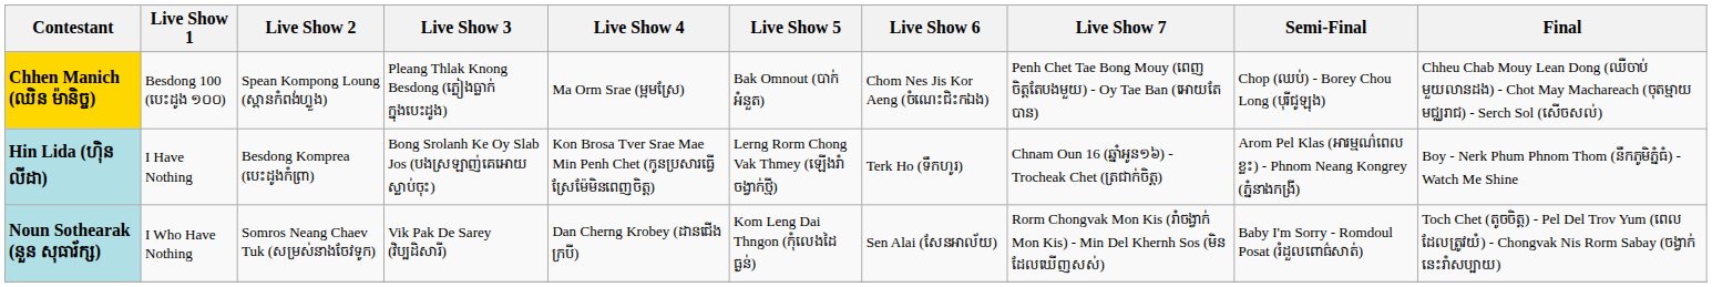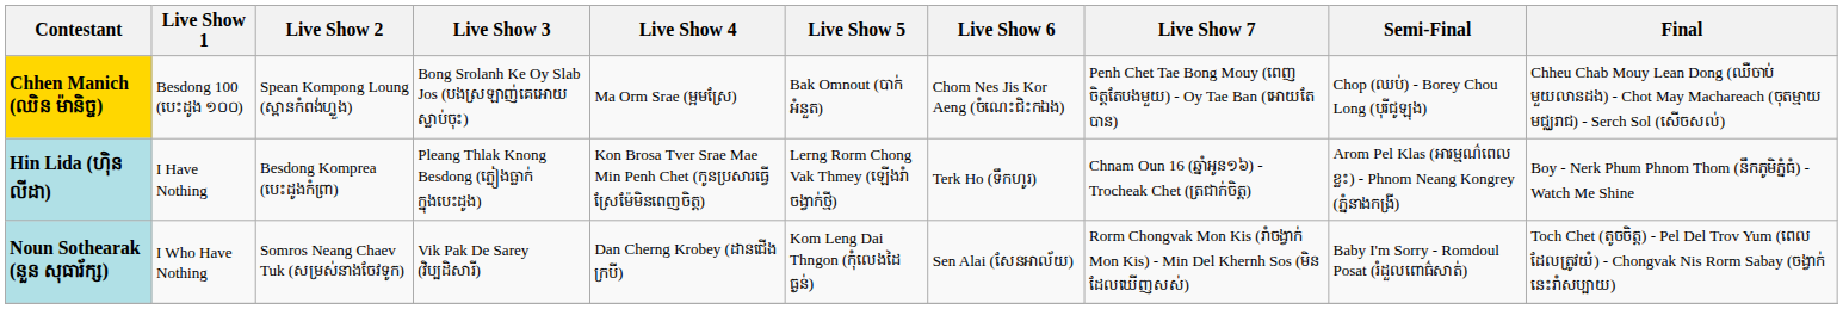Chhen Manich (ឈិន ម៉ានិច្ច) | Live Show 3: Pleang Thlak Knong Besdong (ភ្លៀងធ្លាក់ក្នុងបេះដូង) -> Bong Srolanh Ke Oy Slab Jos (បងស្រឡាញ់គេអោយស្លាប់ចុះ)
Hin Lida (ហ៊ិន លីដា) | Live Show 3: Bong Srolanh Ke Oy Slab Jos (បងស្រឡាញ់គេអោយស្លាប់ចុះ) -> Pleang Thlak Knong Besdong (ភ្លៀងធ្លាក់ក្នុងបេះដូង)
